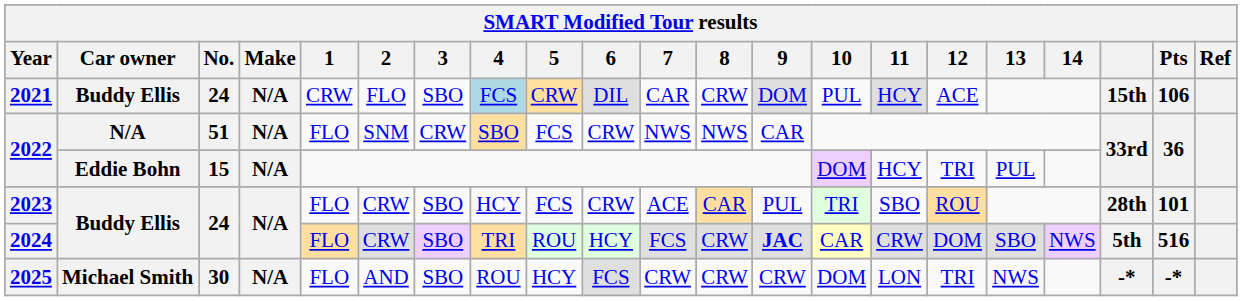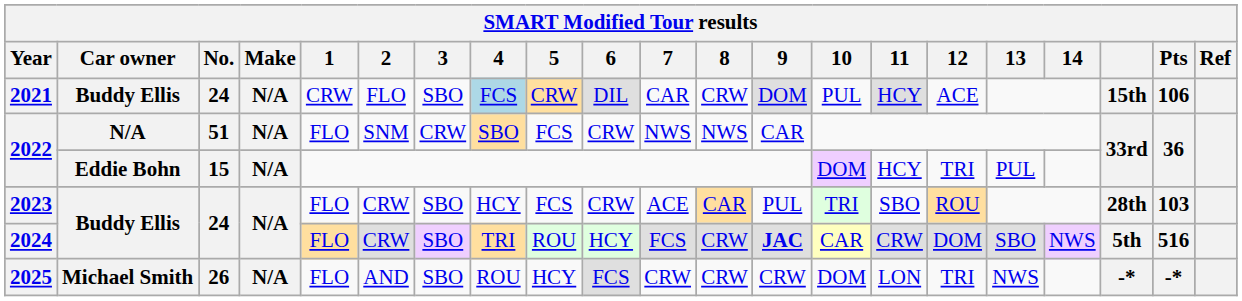2023 | Pts: 101 -> 103
2025 | No.: 30 -> 26
